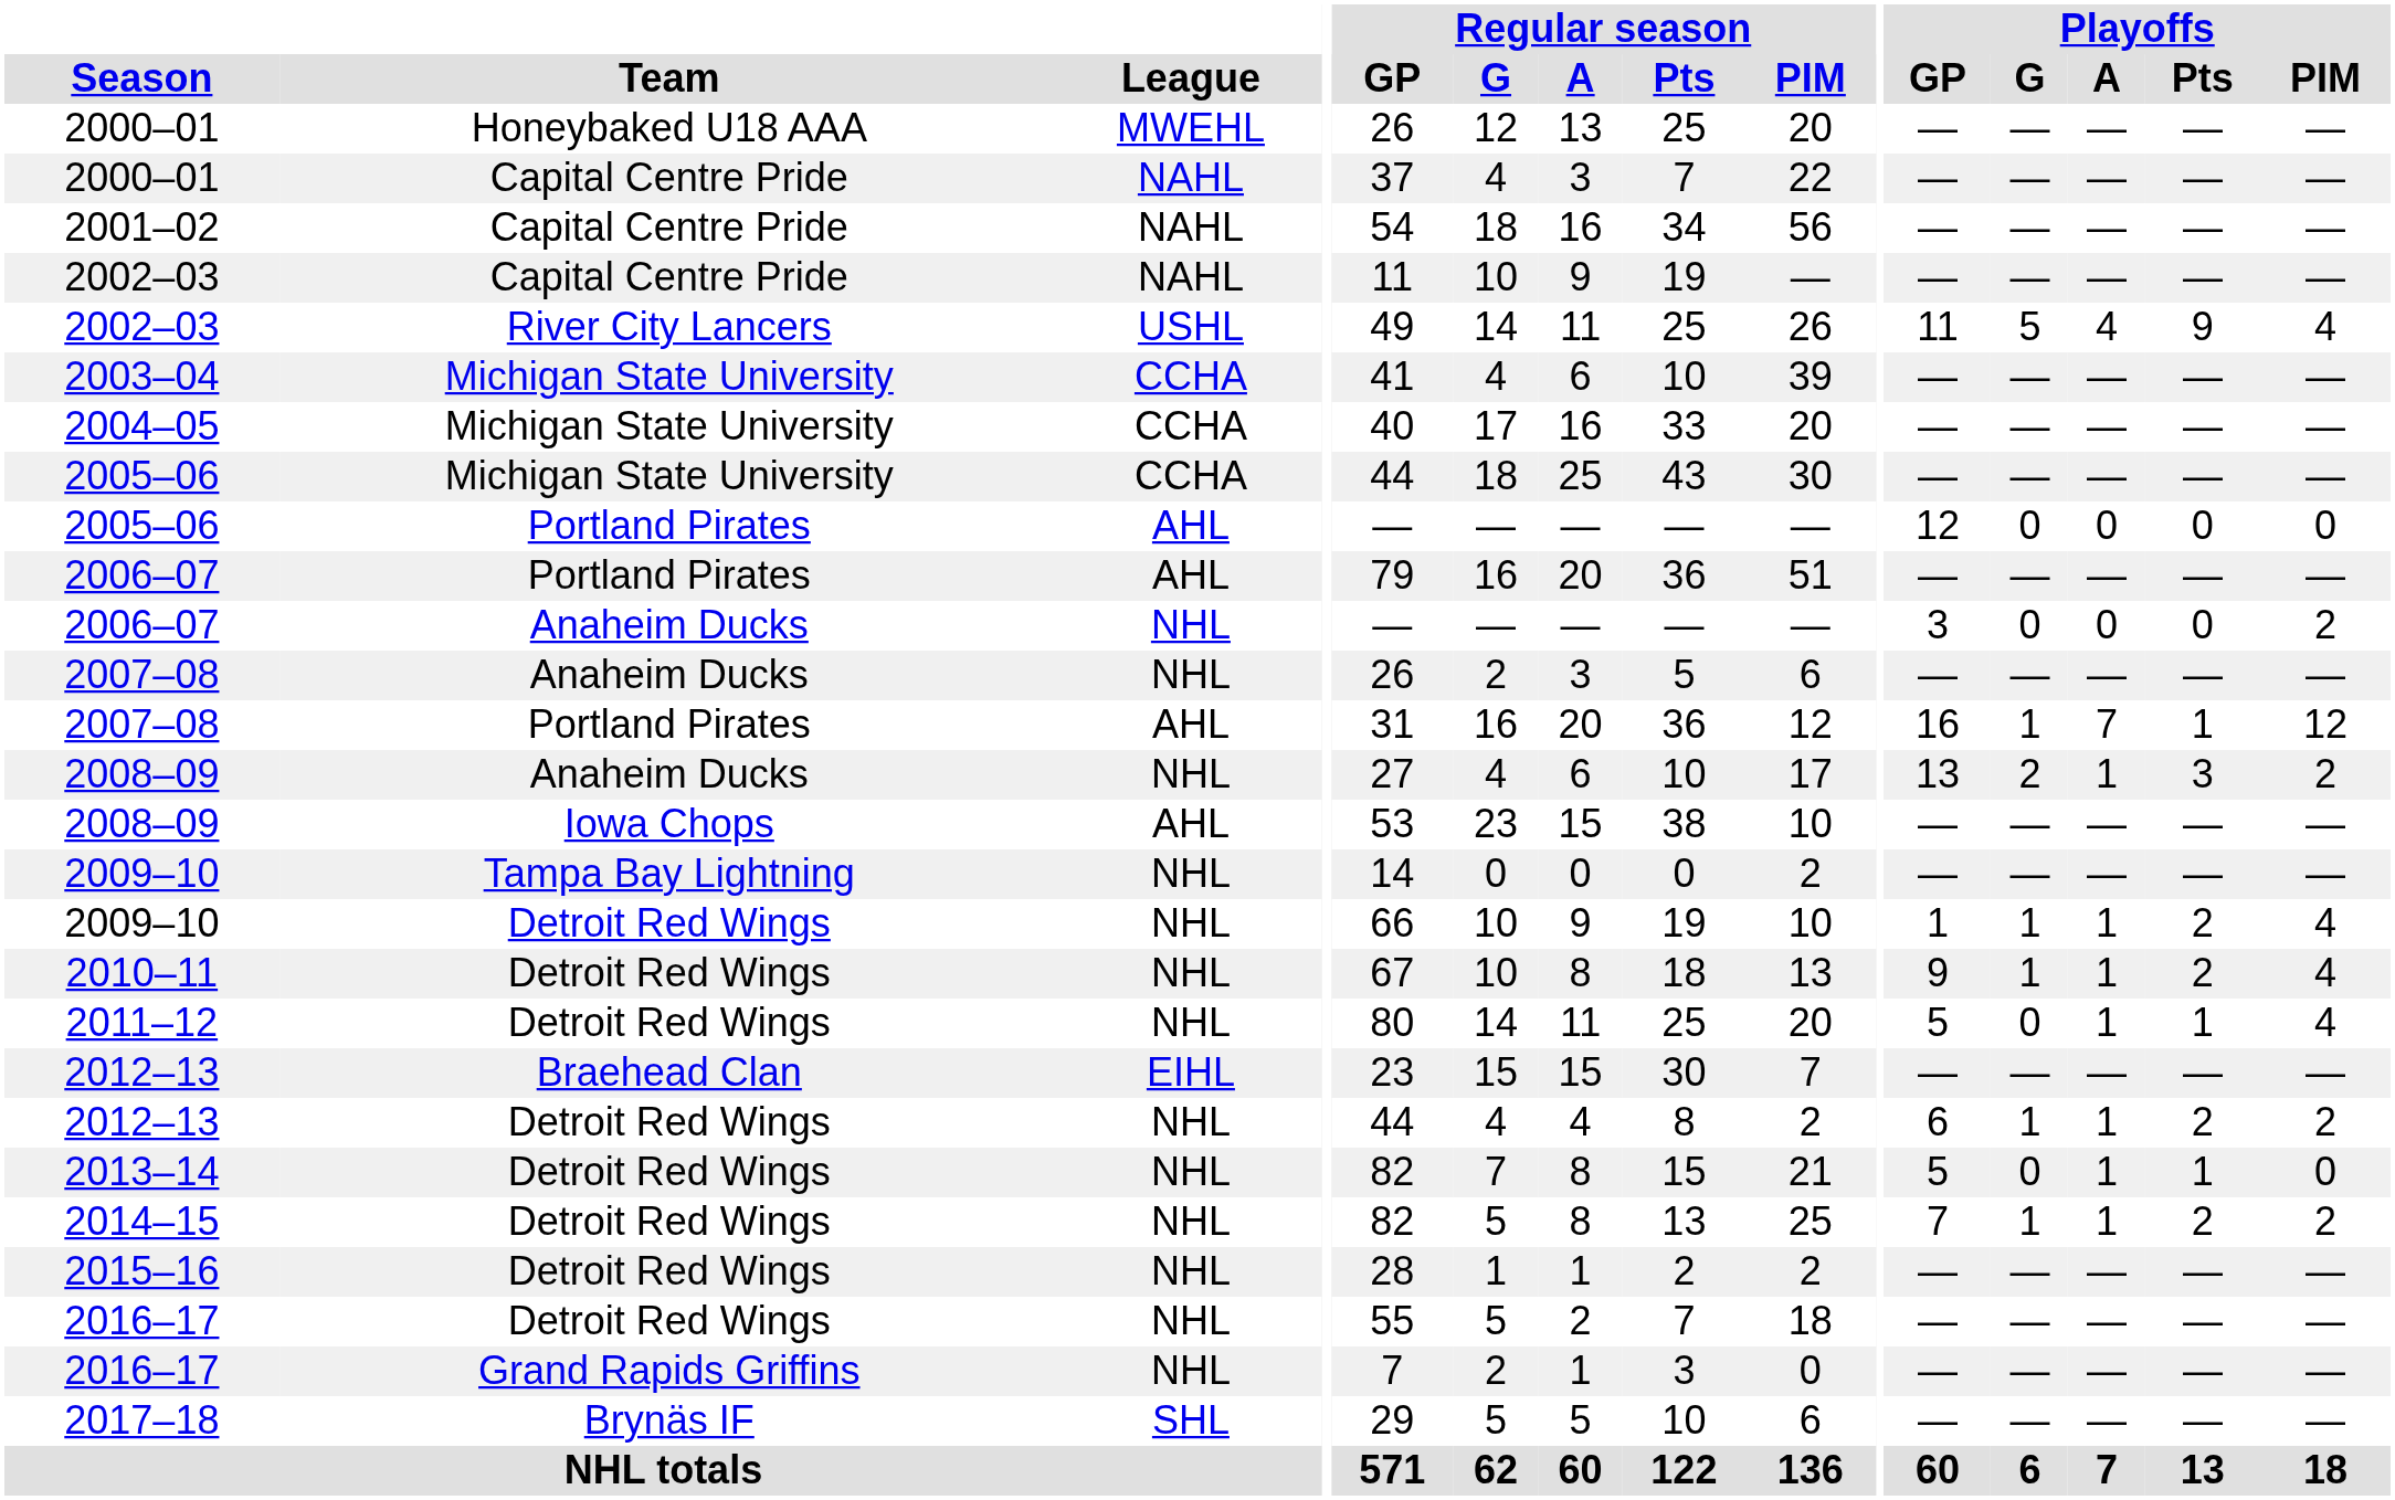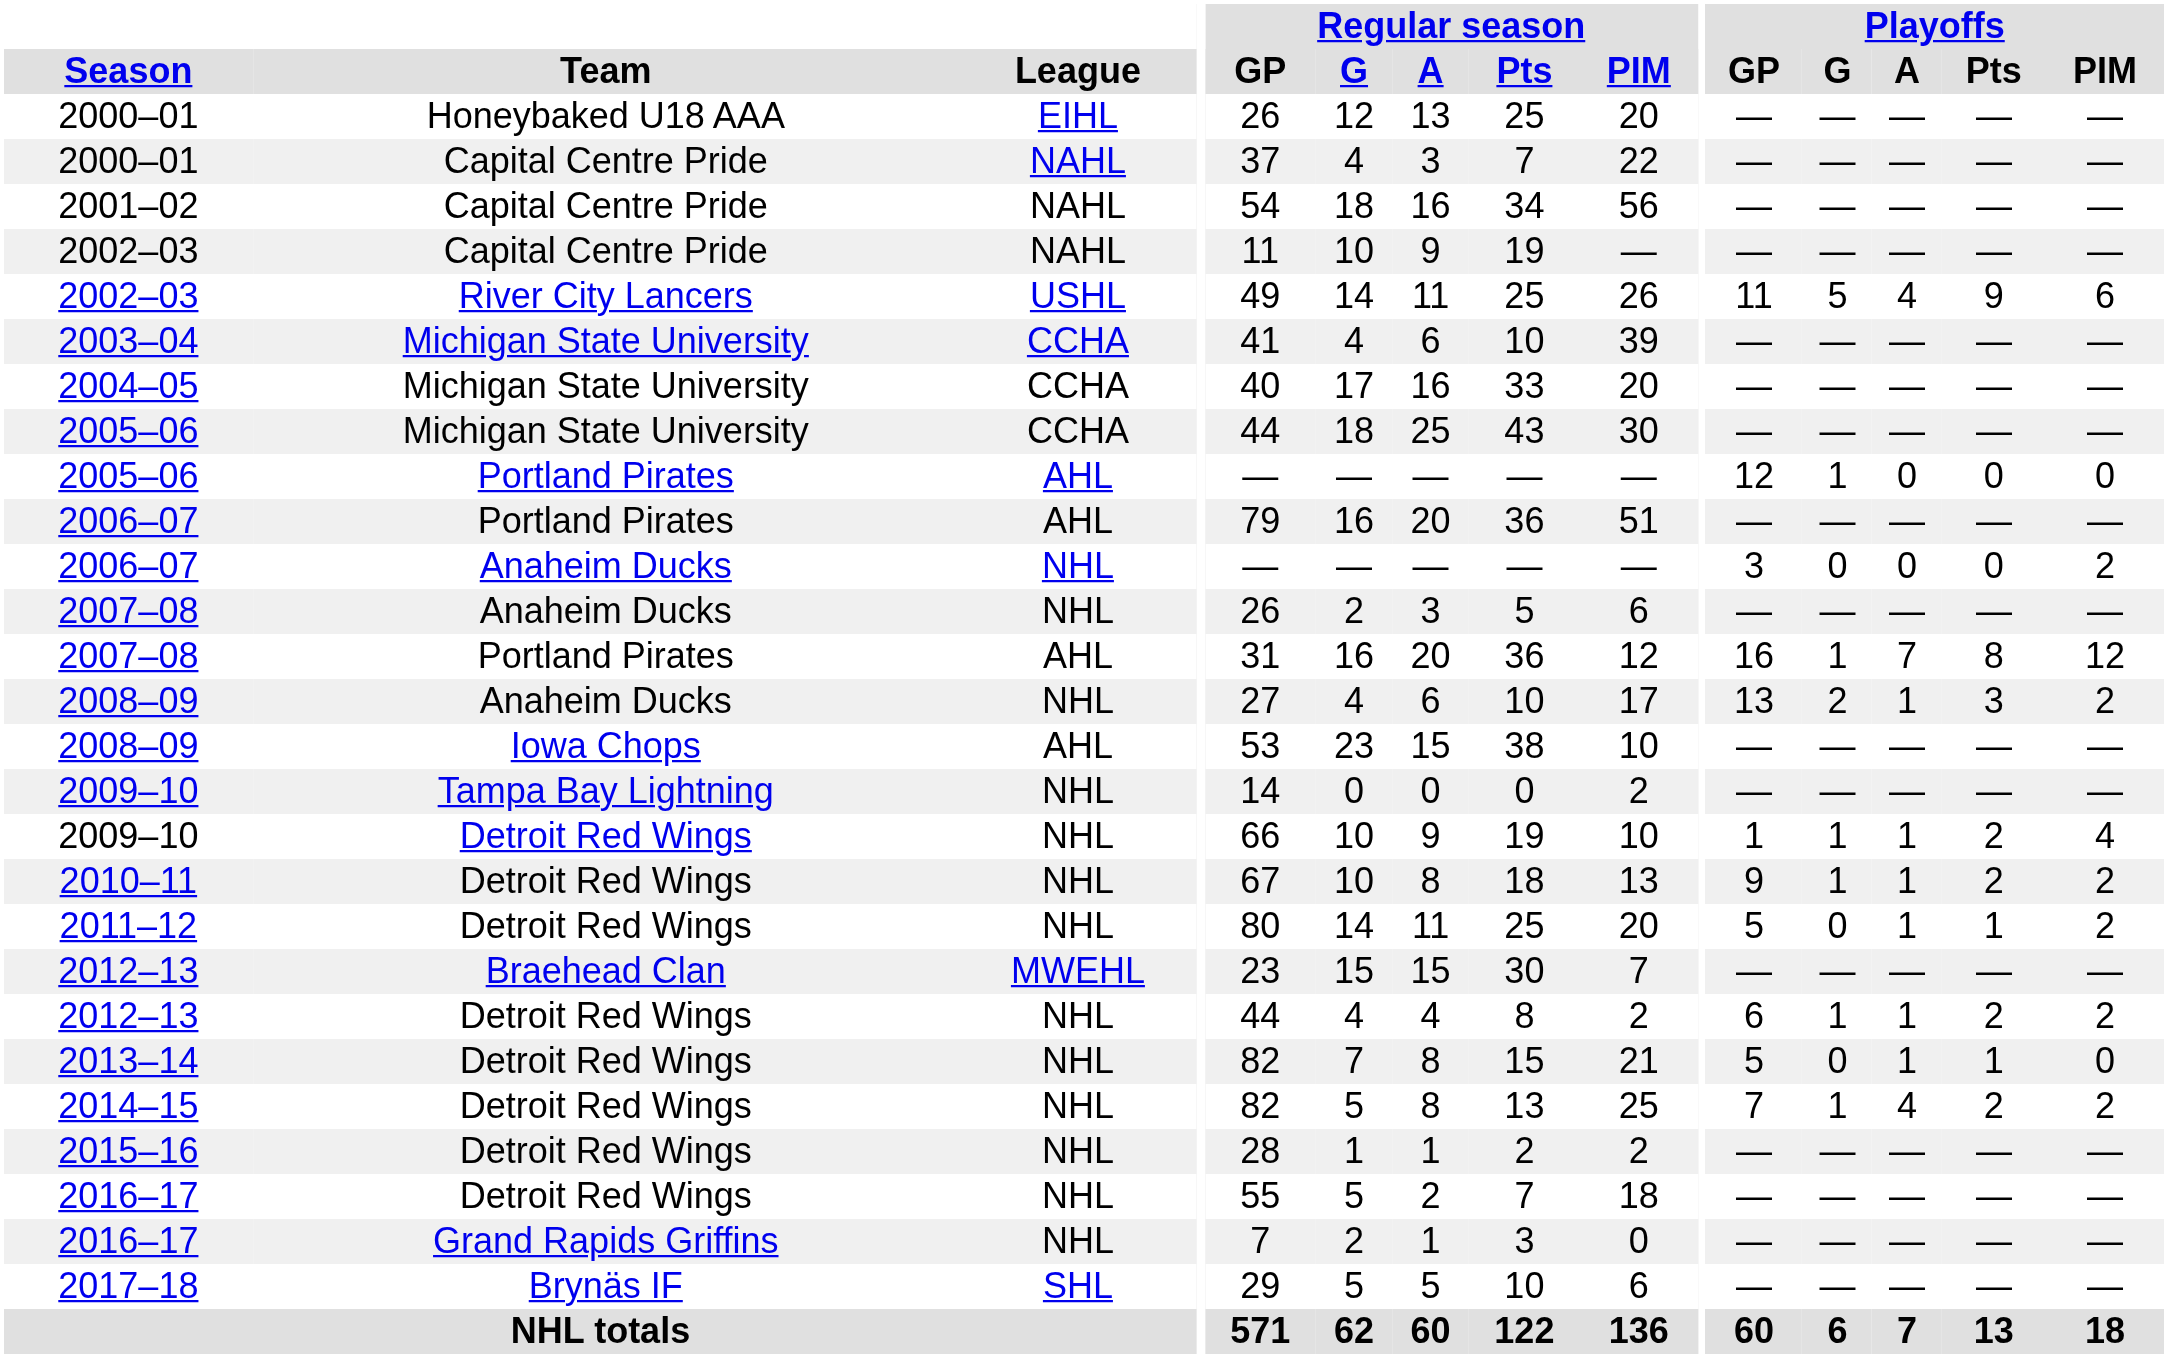2000–01 / Honeybaked U18 AAA | League: MWEHL -> EIHL
2002–03 / River City Lancers | Playoffs / PIM: 4 -> 6
2005–06 / Portland Pirates | Playoffs / G: 0 -> 1
2007–08 / Portland Pirates | Playoffs / Pts: 1 -> 8
2010–11 | Playoffs / PIM: 4 -> 2
2011–12 | Playoffs / PIM: 4 -> 2
2012–13 / Braehead Clan | League: EIHL -> MWEHL
2014–15 | Playoffs / A: 1 -> 4
